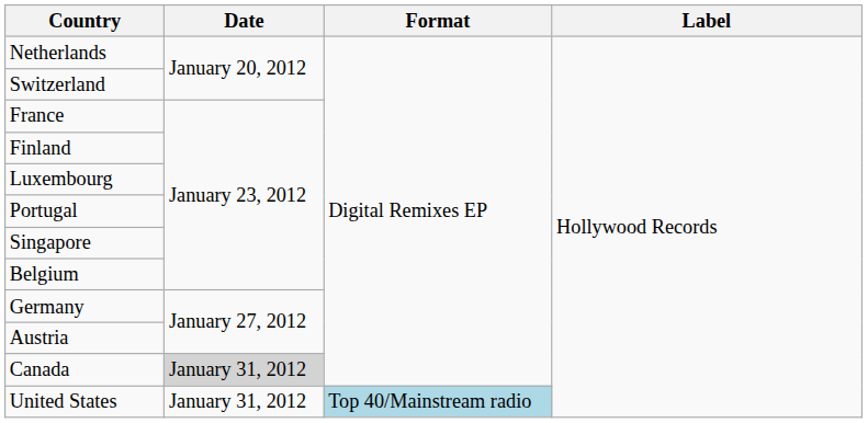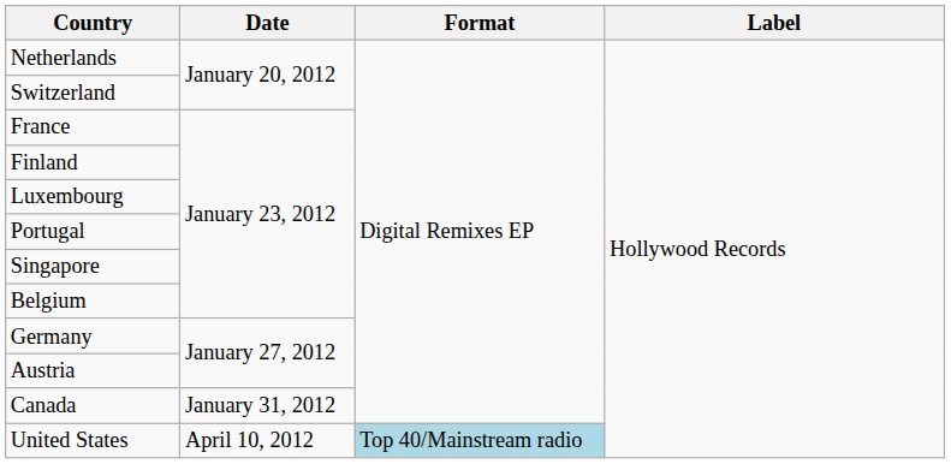Canada | Date: lightgrey background -> no background
United States | Date: January 31, 2012 -> April 10, 2012
